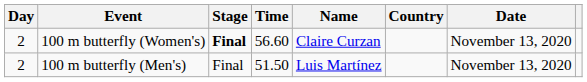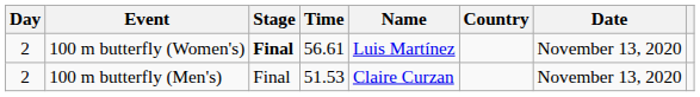100 m butterfly (Women's) | Time: 56.60 -> 56.61
100 m butterfly (Women's) | Name: Claire Curzan -> Luis Martínez
100 m butterfly (Men's) | Time: 51.50 -> 51.53
100 m butterfly (Men's) | Name: Luis Martínez -> Claire Curzan
